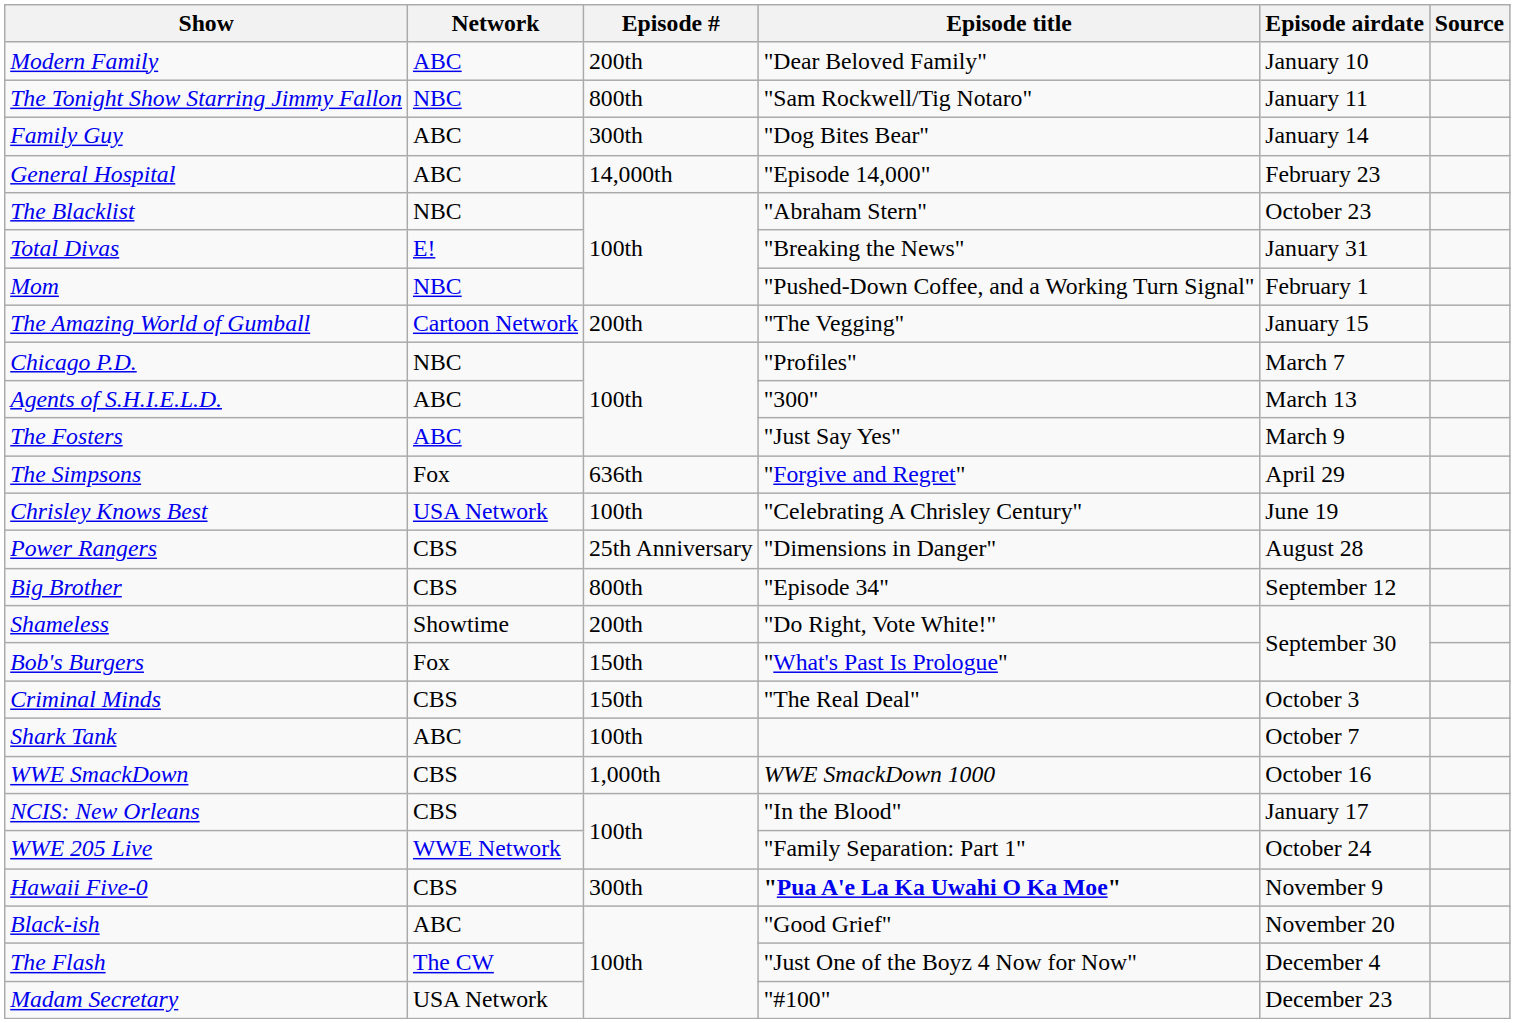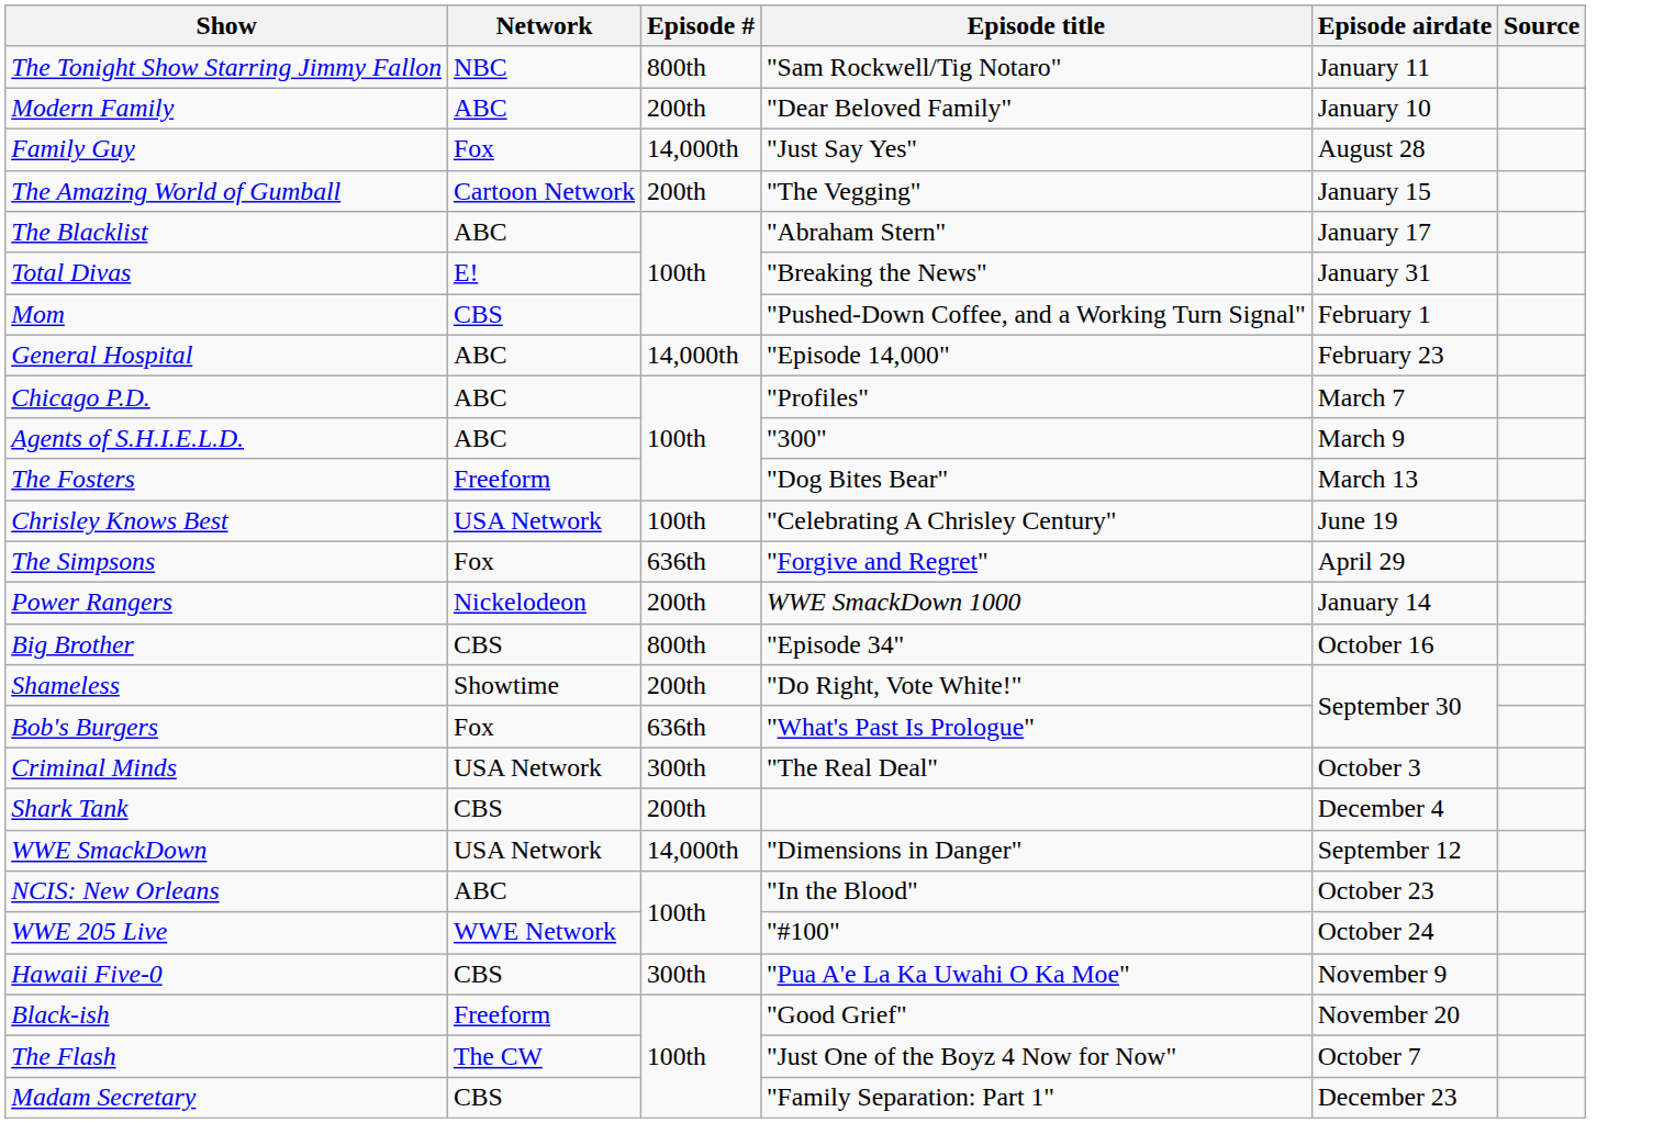rows swapped: Modern Family <-> The Tonight Show Starring Jimmy Fallon
Family Guy | Network: ABC -> Fox
Family Guy | Episode #: 300th -> 14,000th
Family Guy | Episode title: "Dog Bites Bear" -> "Just Say Yes"
Family Guy | Episode airdate: January 14 -> August 28
rows swapped: The Amazing World of Gumball <-> General Hospital
The Blacklist | Network: NBC -> ABC
The Blacklist | Episode airdate: October 23 -> January 17
Mom | Network: NBC -> CBS
Chicago P.D. | Network: NBC -> ABC
Agents of S.H.I.E.L.D. | Episode airdate: March 13 -> March 9
The Fosters | Network: ABC -> Freeform
The Fosters | Episode title: "Just Say Yes" -> "Dog Bites Bear"
The Fosters | Episode airdate: March 9 -> March 13
rows swapped: The Simpsons <-> Chrisley Knows Best
Power Rangers | Network: CBS -> Nickelodeon
Power Rangers | Episode #: 25th Anniversary -> 200th
Power Rangers | Episode title: "Dimensions in Danger" -> WWE SmackDown 1000
Power Rangers | Episode airdate: August 28 -> January 14
Big Brother | Episode airdate: September 12 -> October 16
Bob's Burgers | Episode #: 150th -> 636th
Criminal Minds | Network: CBS -> USA Network
Criminal Minds | Episode #: 150th -> 300th
Shark Tank | Network: ABC -> CBS
Shark Tank | Episode #: 100th -> 200th
Shark Tank | Episode airdate: October 7 -> December 4
WWE SmackDown | Network: CBS -> USA Network
WWE SmackDown | Episode #: 1,000th -> 14,000th
WWE SmackDown | Episode title: WWE SmackDown 1000 -> "Dimensions in Danger"
WWE SmackDown | Episode airdate: October 16 -> September 12
NCIS: New Orleans | Network: CBS -> ABC
NCIS: New Orleans | Episode airdate: January 17 -> October 23
WWE 205 Live | Episode title: "Family Separation: Part 1" -> "#100"
Hawaii Five-0 | Episode title: bold -> normal
Black-ish | Network: ABC -> Freeform
The Flash | Episode airdate: December 4 -> October 7
Madam Secretary | Network: USA Network -> CBS
Madam Secretary | Episode title: "#100" -> "Family Separation: Part 1"
